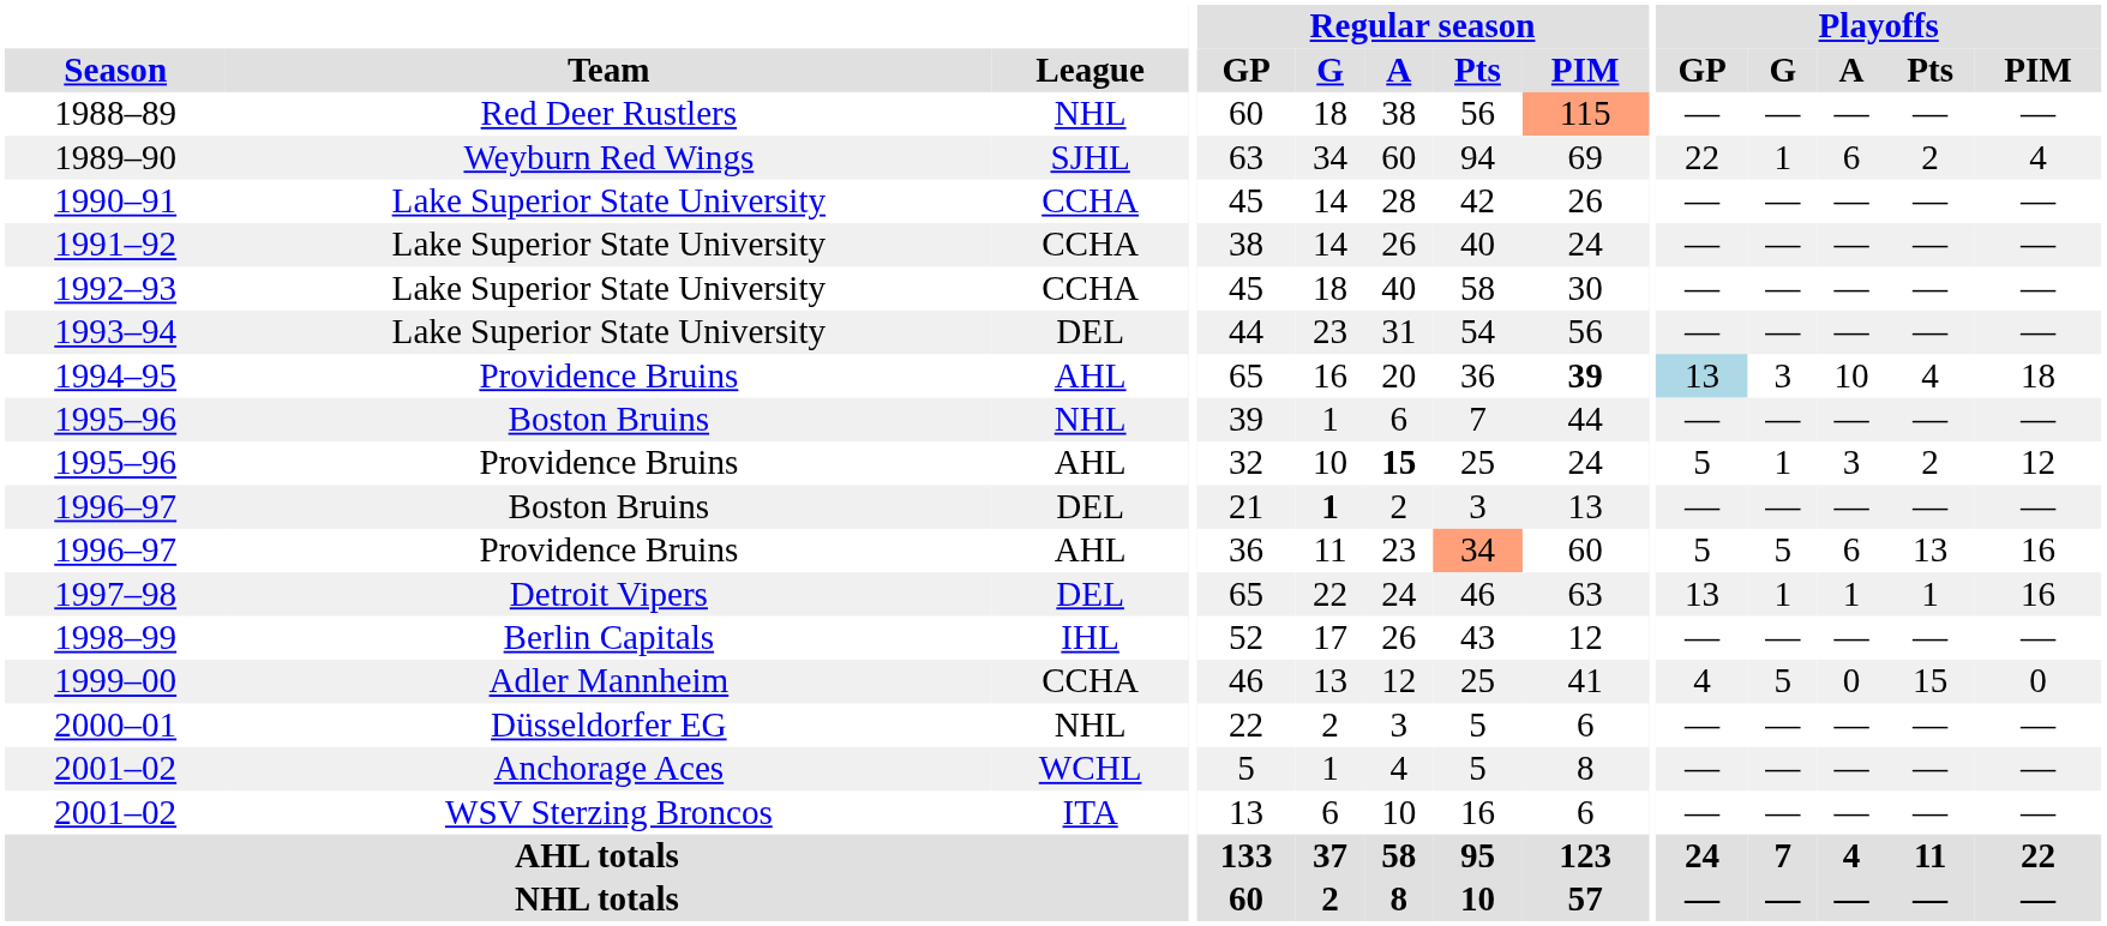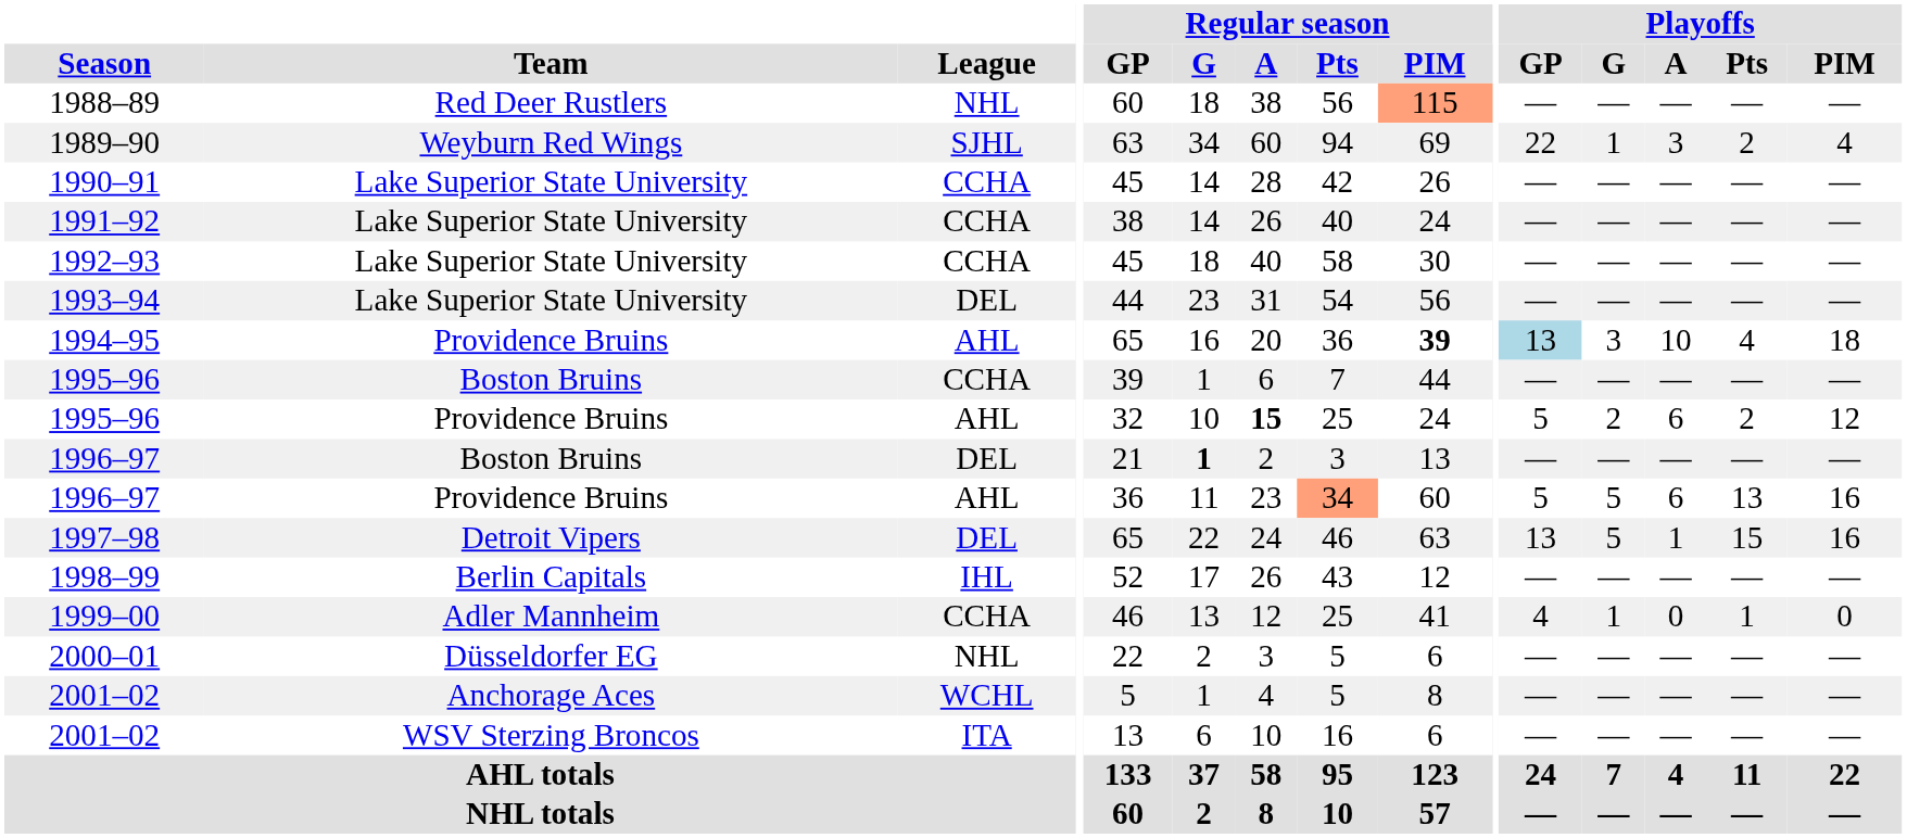1989–90 | Playoffs / A: 6 -> 3
1995–96 / Boston Bruins | League: NHL -> CCHA
1995–96 / Providence Bruins | Playoffs / G: 1 -> 2
1995–96 / Providence Bruins | Playoffs / A: 3 -> 6
1997–98 | Playoffs / G: 1 -> 5
1997–98 | Playoffs / Pts: 1 -> 15
1999–00 | Playoffs / G: 5 -> 1
1999–00 | Playoffs / Pts: 15 -> 1
